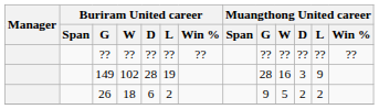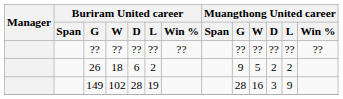rows swapped: 26 <-> 149
